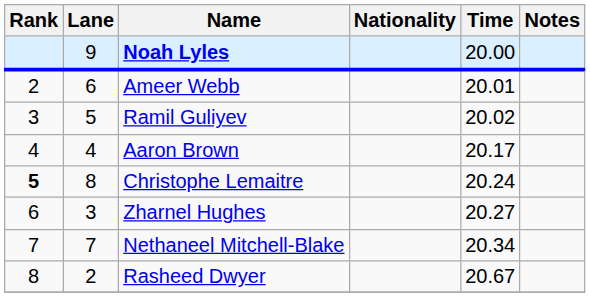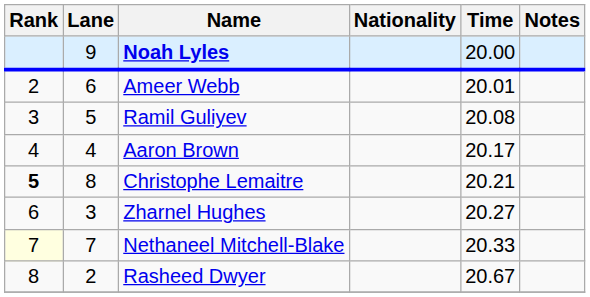Ramil Guliyev | Time: 20.02 -> 20.08
Christophe Lemaitre | Time: 20.24 -> 20.21
Nethaneel Mitchell-Blake | Rank: no background -> lightyellow background
Nethaneel Mitchell-Blake | Time: 20.34 -> 20.33
